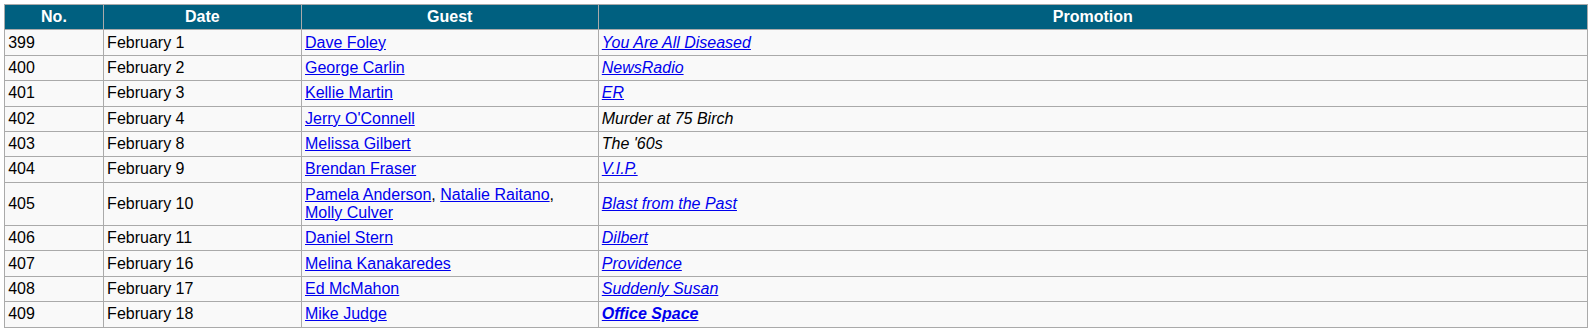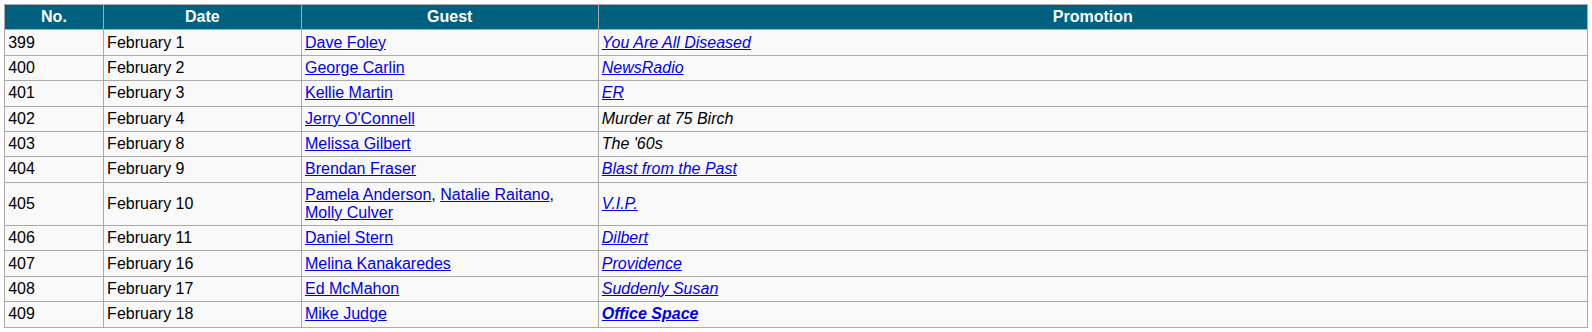February 9 | Promotion: V.I.P. -> Blast from the Past
February 10 | Promotion: Blast from the Past -> V.I.P.
